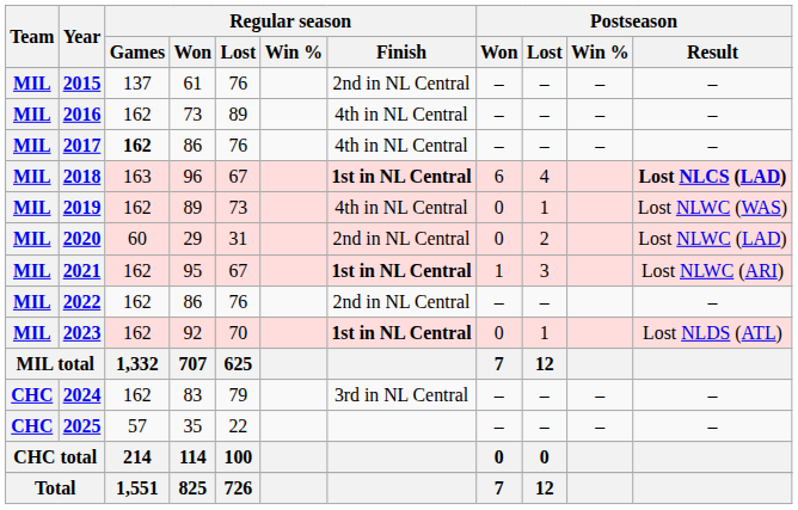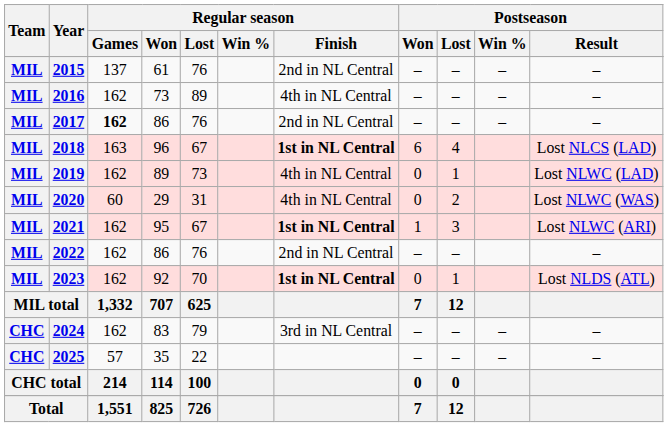2017 | Regular season / Finish: 4th in NL Central -> 2nd in NL Central
2018 | Postseason / Result: bold -> normal
2019 | Postseason / Result: Lost NLWC (WAS) -> Lost NLWC (LAD)
2020 | Regular season / Finish: 2nd in NL Central -> 4th in NL Central
2020 | Postseason / Result: Lost NLWC (LAD) -> Lost NLWC (WAS)
